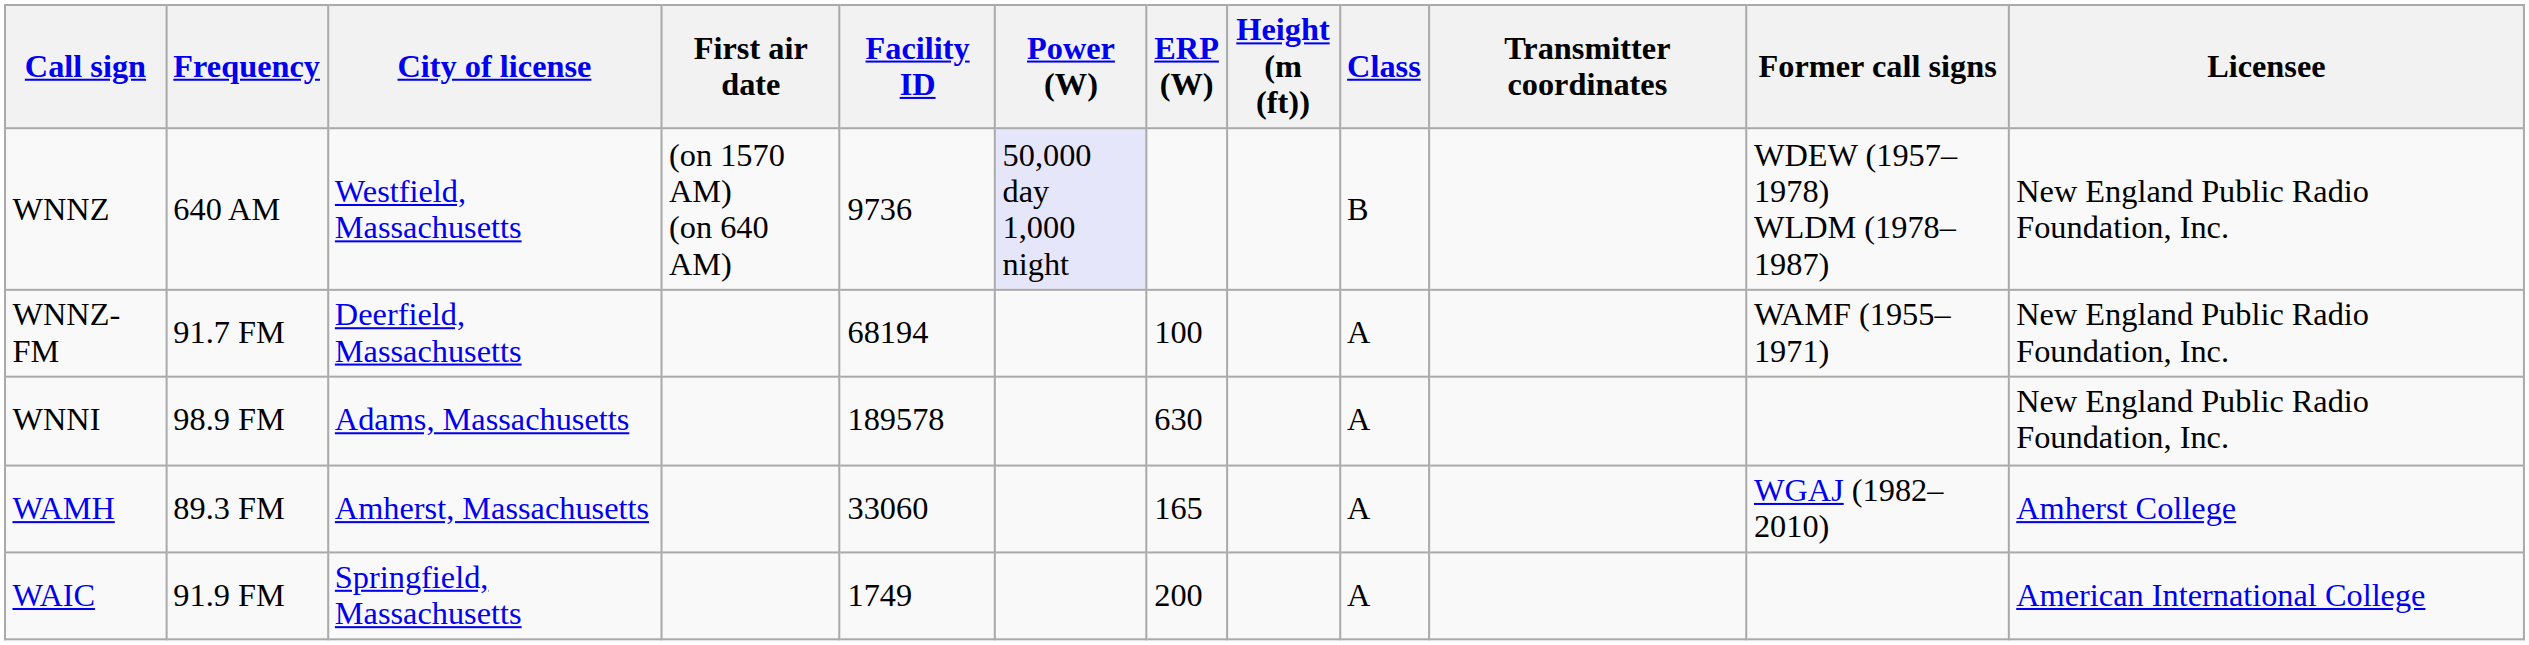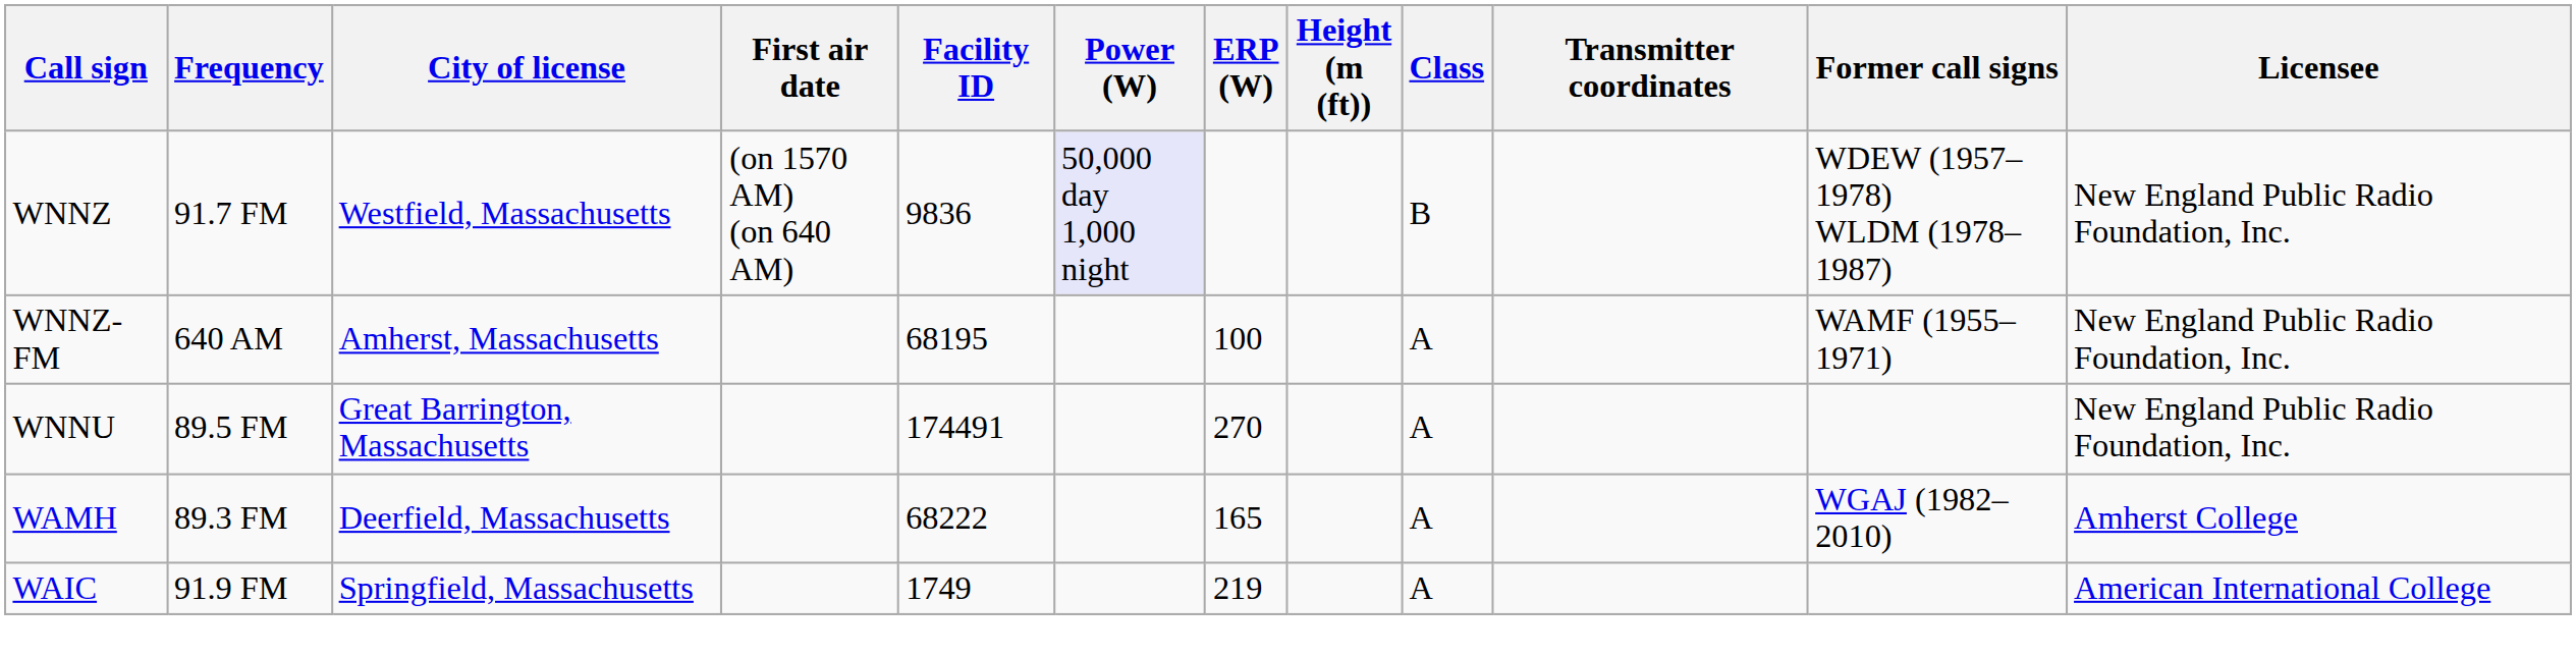WNNZ | Frequency: 640 AM -> 91.7 FM
WNNZ | Facility ID: 9736 -> 9836
WNNZ-FM | Frequency: 91.7 FM -> 640 AM
WNNZ-FM | City of license: Deerfield, Massachusetts -> Amherst, Massachusetts
WNNZ-FM | Facility ID: 68194 -> 68195
- row: WNNI | 98.9 FM | Adams, Massachusetts | 189578 | 630 | A | New England Public Radio Foundation, Inc.
+ row: WNNU | 89.5 FM | Great Barrington, Massachusetts | 174491 | 270 | A | New England Public Radio Foundation, Inc.
WAMH | City of license: Amherst, Massachusetts -> Deerfield, Massachusetts
WAMH | Facility ID: 33060 -> 68222
WAIC | ERP (W): 200 -> 219
